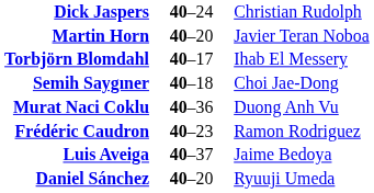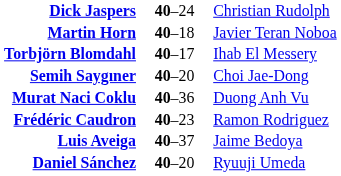Martin Horn | column 2: 40–20 -> 40–18
Semih Saygıner | column 2: 40–18 -> 40–20
